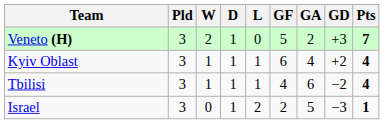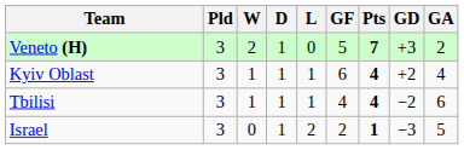columns swapped: GA <-> Pts
